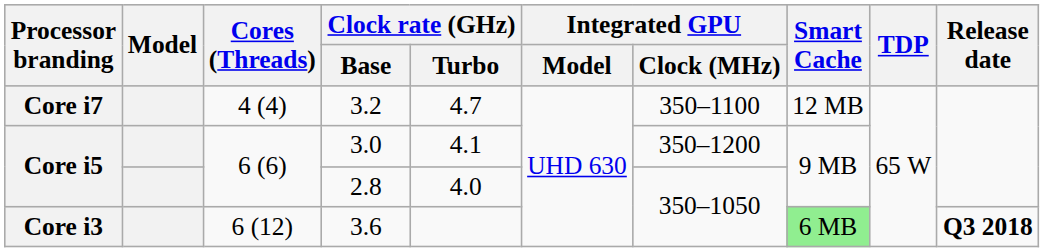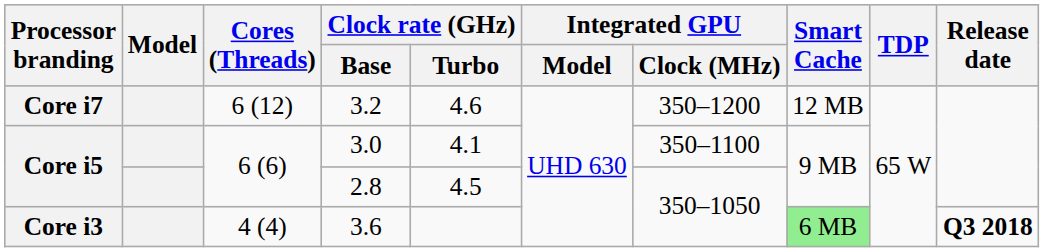3.2 | Cores (Threads): 4 (4) -> 6 (12)
3.2 | Clock rate (GHz) / Turbo: 4.7 -> 4.6
3.2 | Integrated GPU / Clock (MHz): 350–1100 -> 350–1200
3.0 | Integrated GPU / Clock (MHz): 350–1200 -> 350–1100
2.8 | Clock rate (GHz) / Turbo: 4.0 -> 4.5
3.6 | Cores (Threads): 6 (12) -> 4 (4)
